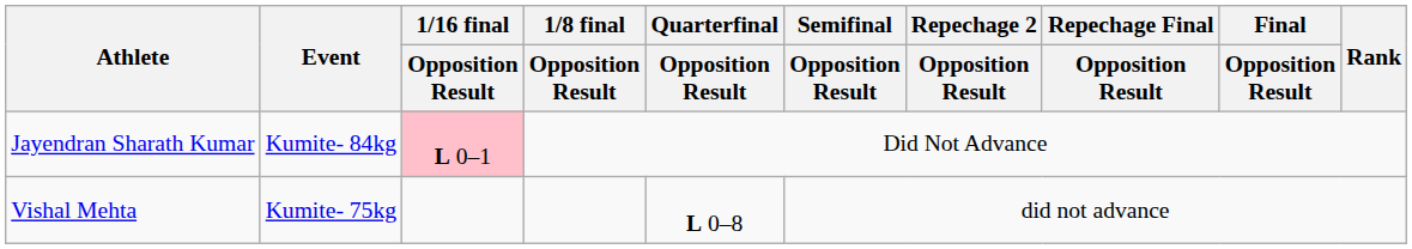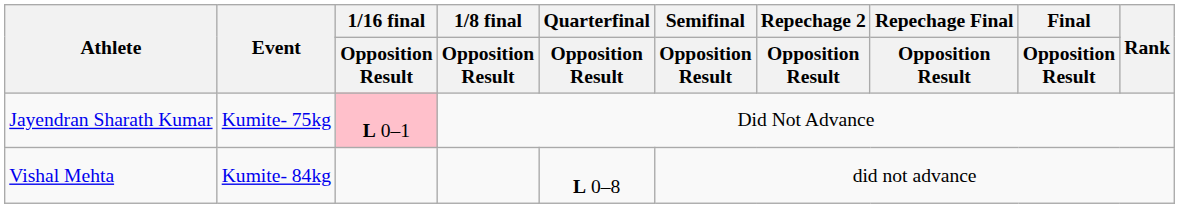Jayendran Sharath Kumar | Event: Kumite- 84kg -> Kumite- 75kg
Vishal Mehta | Event: Kumite- 75kg -> Kumite- 84kg
